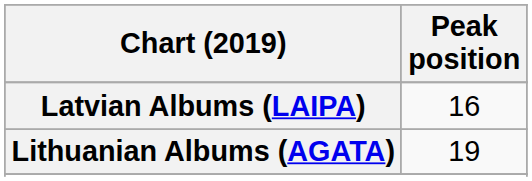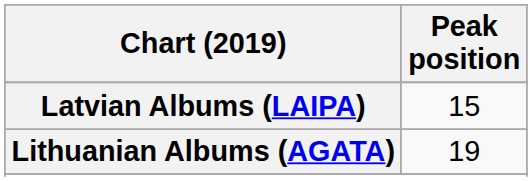Latvian Albums (LAIPA) | Peak position: 16 -> 15
